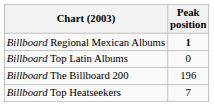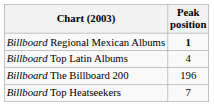Billboard Top Latin Albums | Peak position: 0 -> 4
